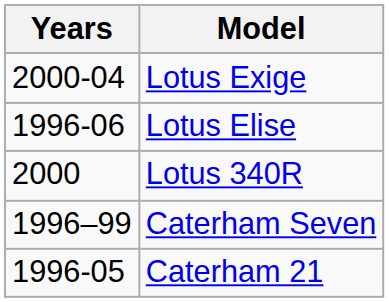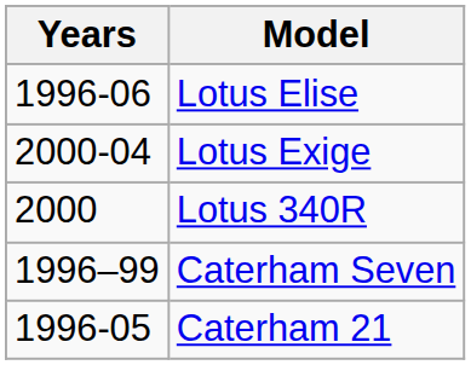rows swapped: Lotus Elise <-> Lotus Exige
